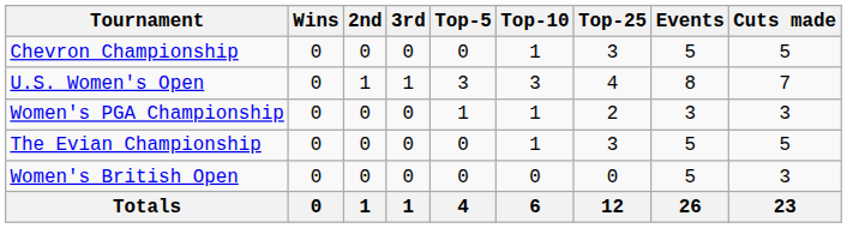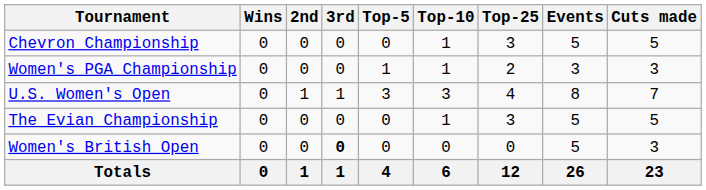rows swapped: U.S. Women's Open <-> Women's PGA Championship
Women's British Open | 3rd: normal -> bold
